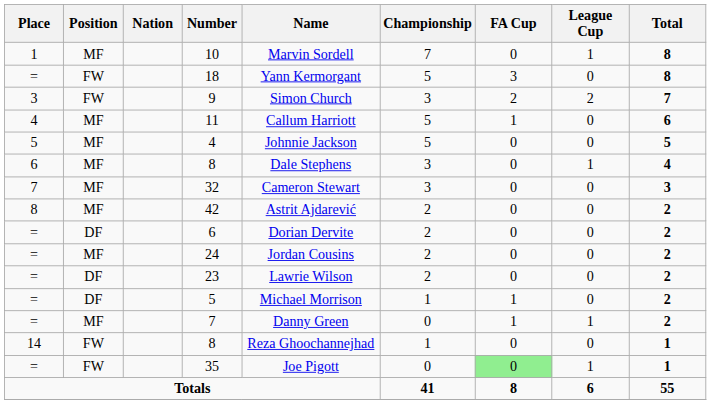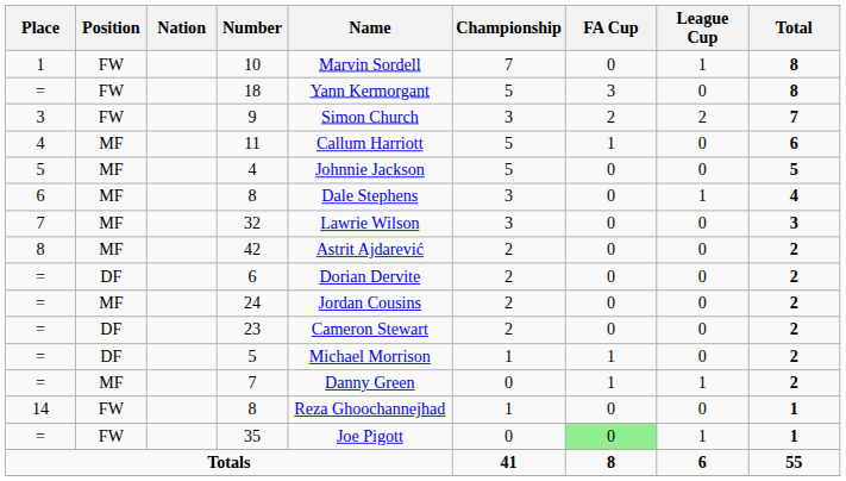10 | Position: MF -> FW
32 | Name: Cameron Stewart -> Lawrie Wilson
23 | Name: Lawrie Wilson -> Cameron Stewart
